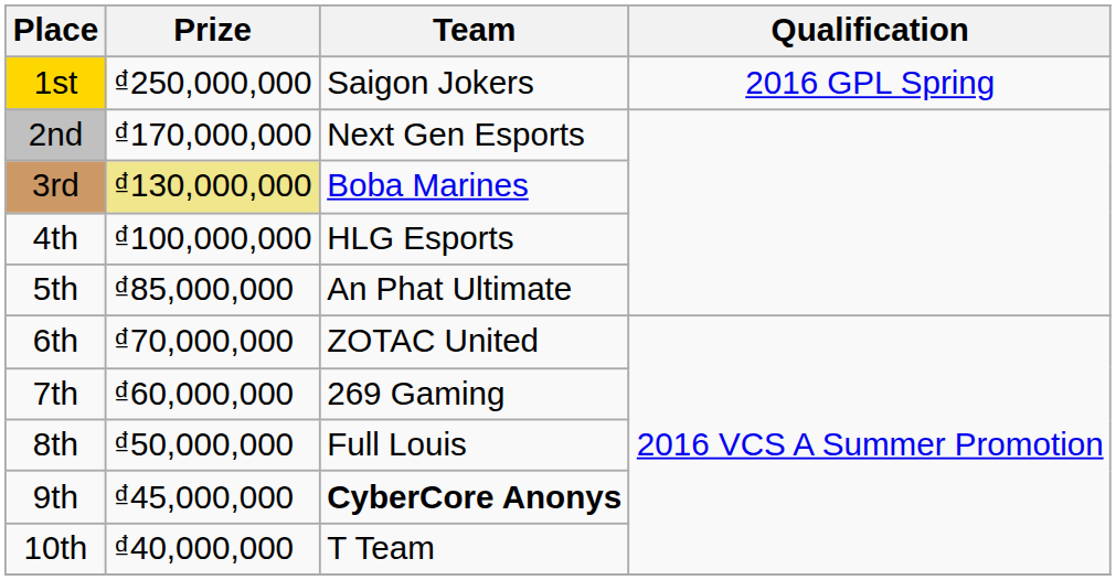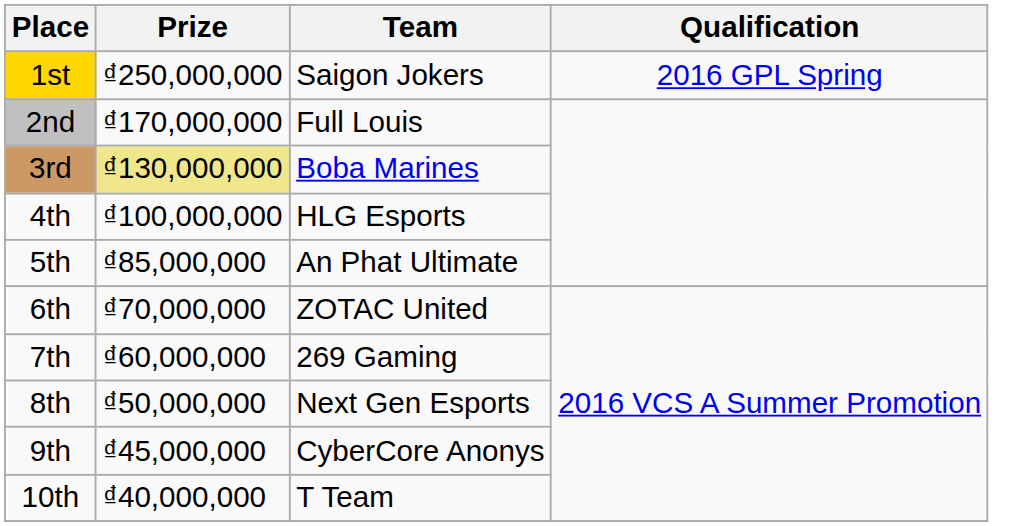2nd | Team: Next Gen Esports -> Full Louis
8th | Team: Full Louis -> Next Gen Esports
9th | Team: bold -> normal
